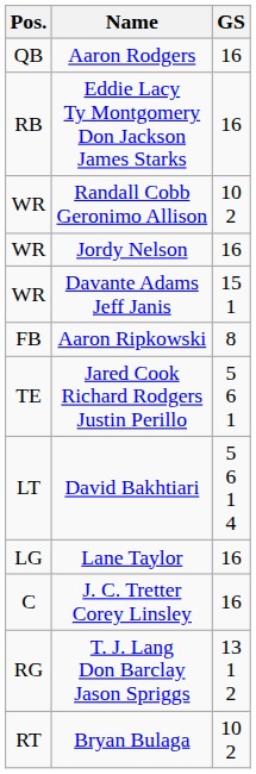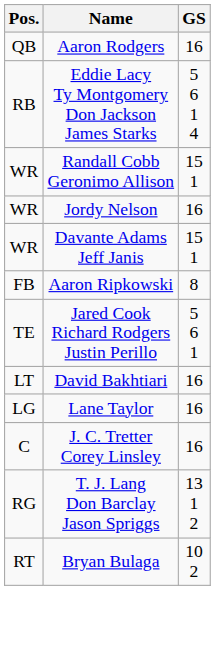Eddie Lacy Ty Montgomery Don Jackson James Starks | GS: 16 -> 5 6 1 4
Randall Cobb Geronimo Allison | GS: 10 2 -> 15 1
David Bakhtiari | GS: 5 6 1 4 -> 16
